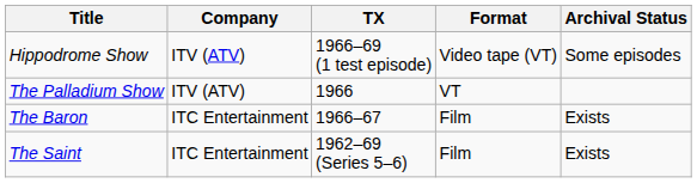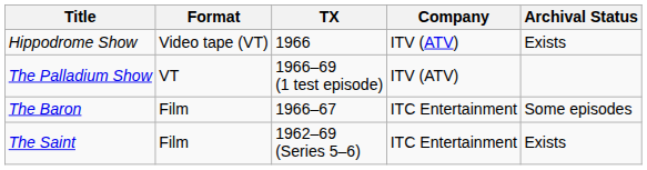columns swapped: Company <-> Format
Hippodrome Show | TX: 1966–69 (1 test episode) -> 1966
Hippodrome Show | Archival Status: Some episodes -> Exists
The Palladium Show | TX: 1966 -> 1966–69 (1 test episode)
The Baron | Archival Status: Exists -> Some episodes
